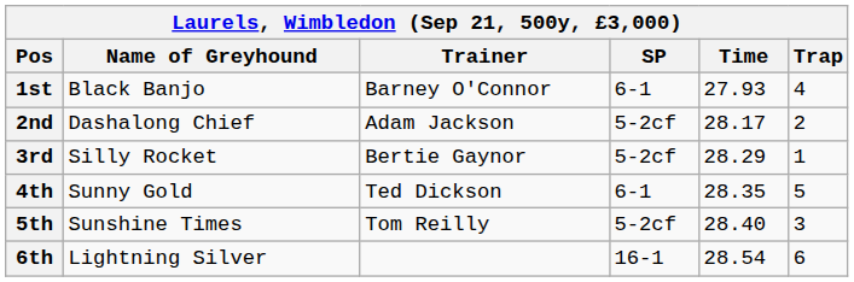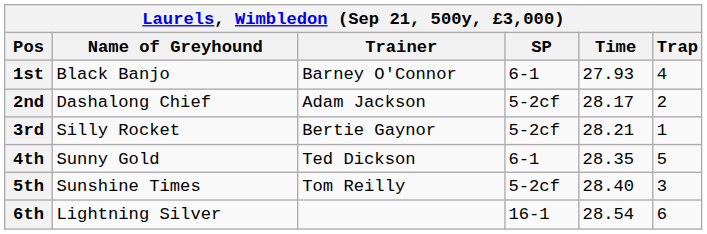3rd | Time: 28.29 -> 28.21
